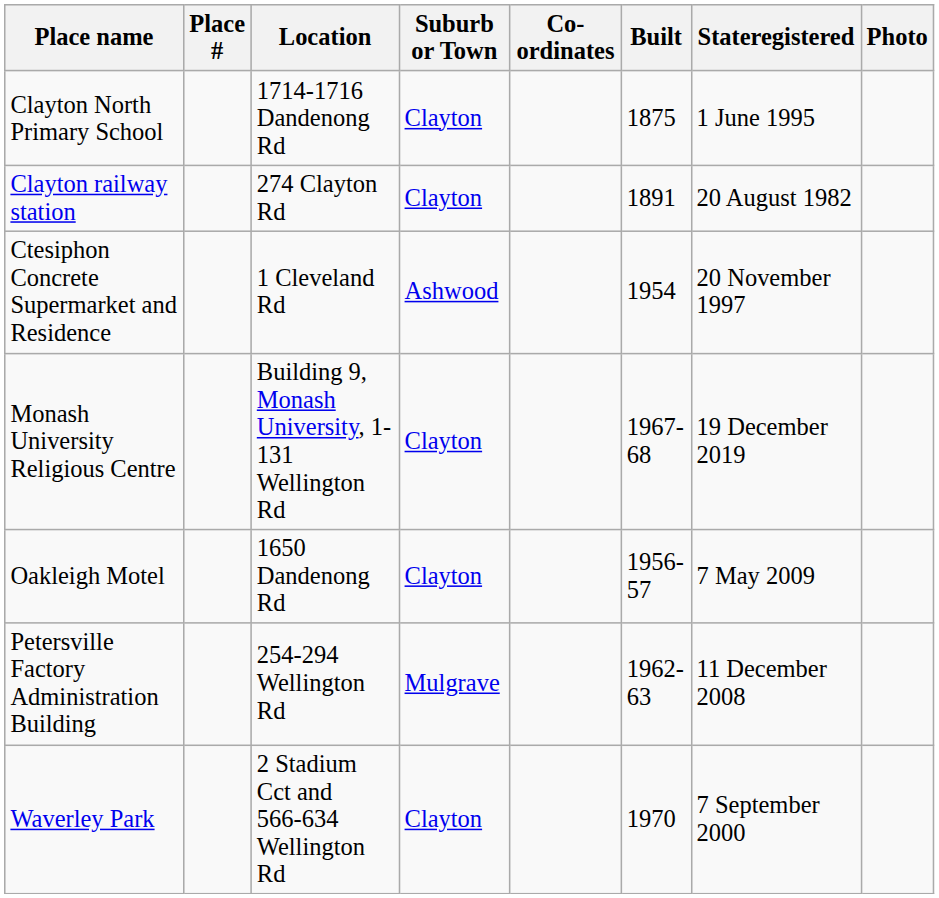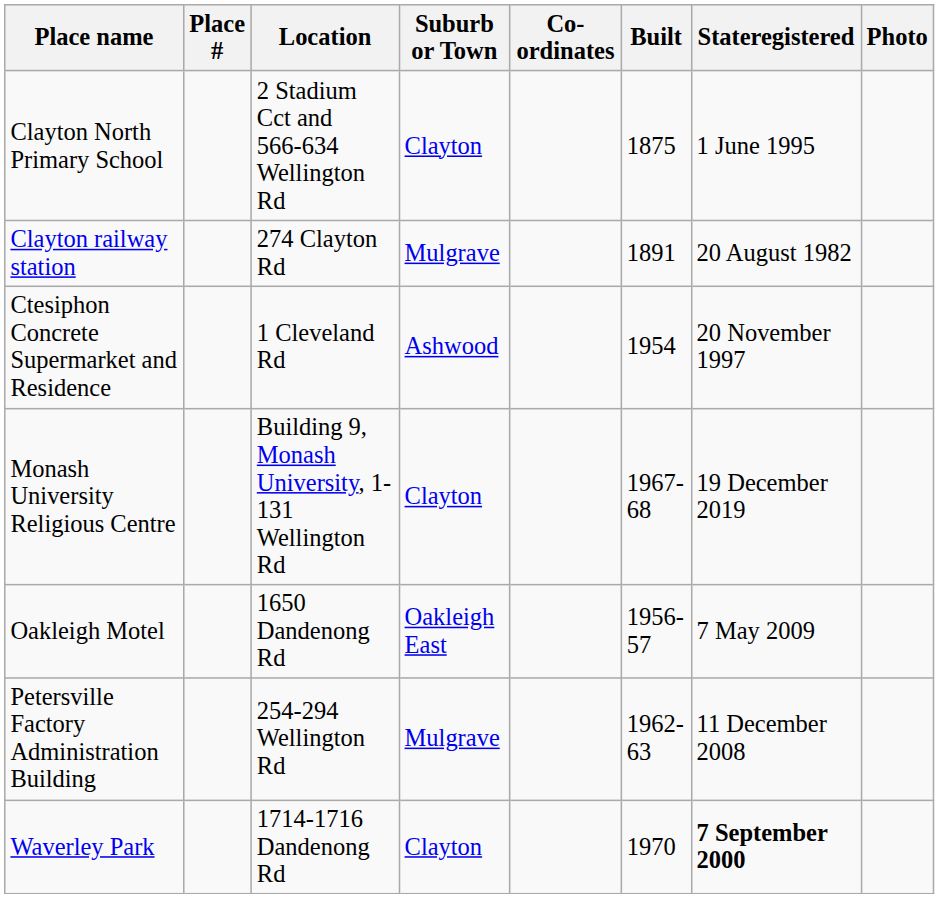Clayton North Primary School | Location: 1714-1716 Dandenong Rd -> 2 Stadium Cct and 566-634 Wellington Rd
Clayton railway station | Suburb or Town: Clayton -> Mulgrave
Oakleigh Motel | Suburb or Town: Clayton -> Oakleigh East
Waverley Park | Location: 2 Stadium Cct and 566-634 Wellington Rd -> 1714-1716 Dandenong Rd
Waverley Park | Stateregistered: normal -> bold
